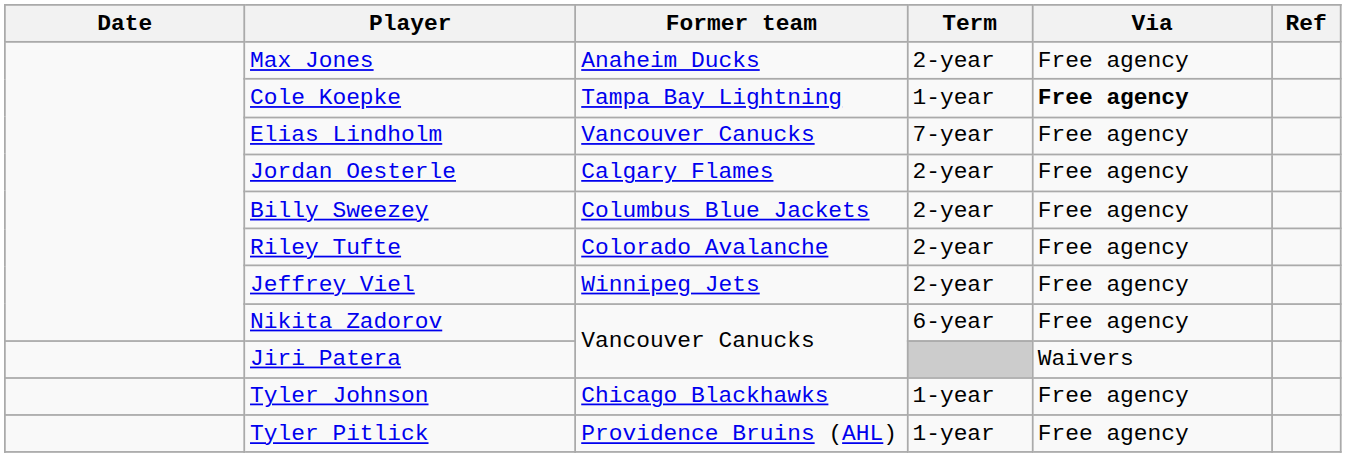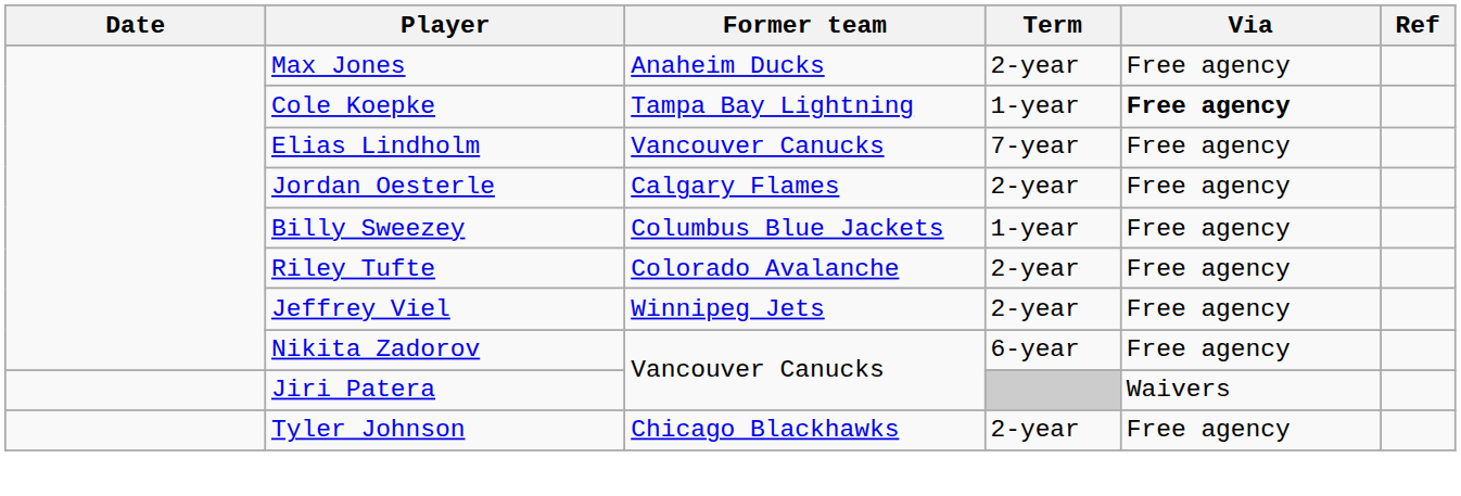Billy Sweezey | Term: 2-year -> 1-year
Tyler Johnson | Term: 1-year -> 2-year
- row: Tyler Pitlick | Providence Bruins (AHL) | 1-year | Free agency
